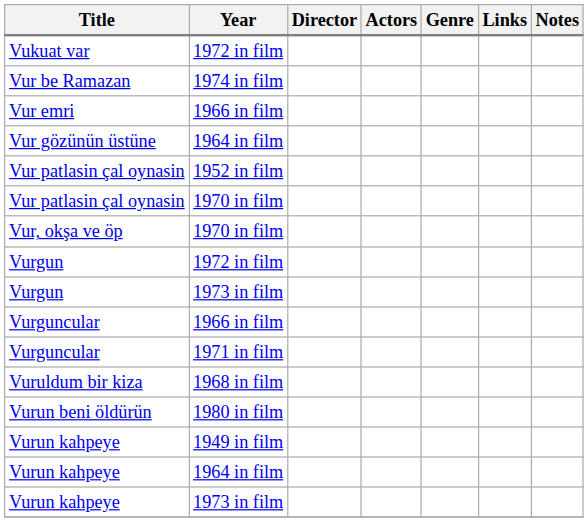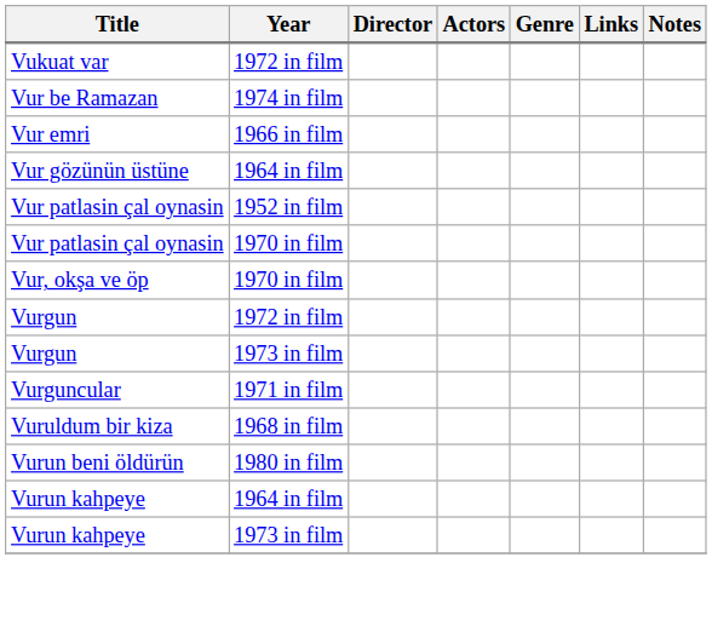- row: Vurguncular | 1966 in film
- row: Vurun kahpeye | 1949 in film
